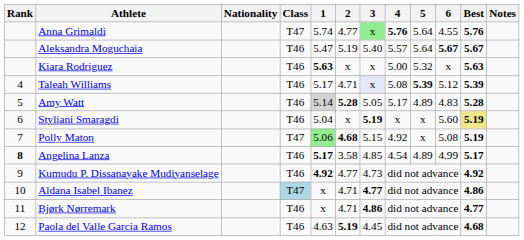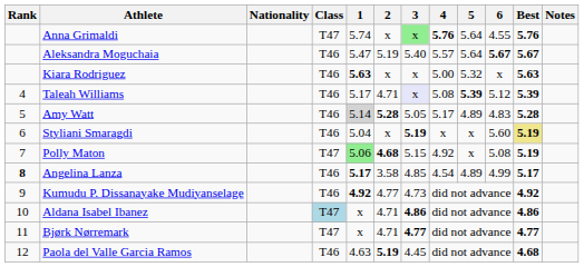Anna Grimaldi | 2: 4.77 -> x
Aldana Isabel Ibanez | 3: 4.77 -> 4.86
Bjørk Nørremark | Class: T46 -> T47
Bjørk Nørremark | 3: 4.86 -> 4.77
